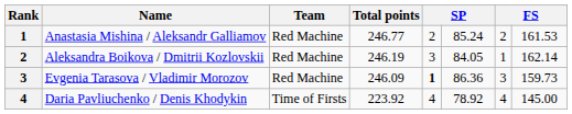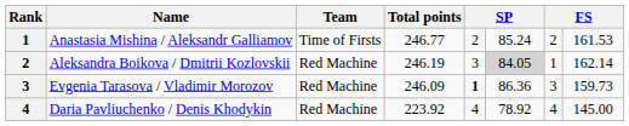Anastasia Mishina / Aleksandr Galliamov | Team: Red Machine -> Time of Firsts
Aleksandra Boikova / Dmitrii Kozlovskii | column 6: no background -> lightgrey background
Daria Pavliuchenko / Denis Khodykin | Team: Time of Firsts -> Red Machine
